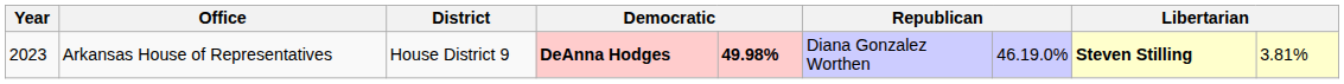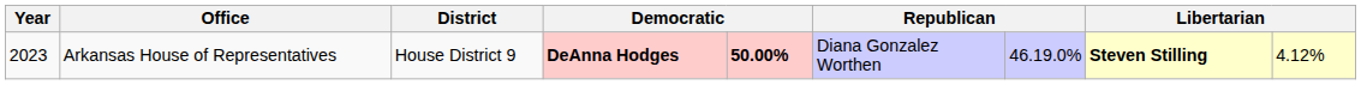Arkansas House of Representatives | column 5: 49.98% -> 50.00%
Arkansas House of Representatives | column 9: 3.81% -> 4.12%
